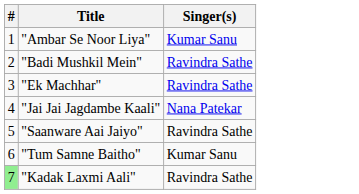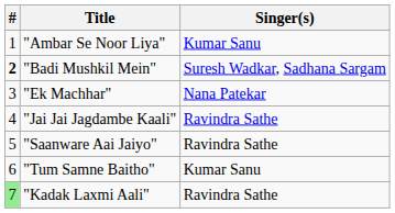"Badi Mushkil Mein" | #: normal -> bold
"Badi Mushkil Mein" | Singer(s): Ravindra Sathe -> Suresh Wadkar, Sadhana Sargam
"Ek Machhar" | Singer(s): Ravindra Sathe -> Nana Patekar
"Jai Jai Jagdambe Kaali" | Singer(s): Nana Patekar -> Ravindra Sathe
